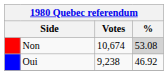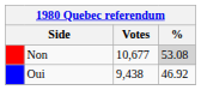Non | Votes: 10,674 -> 10,677
Oui | Votes: 9,238 -> 9,438
